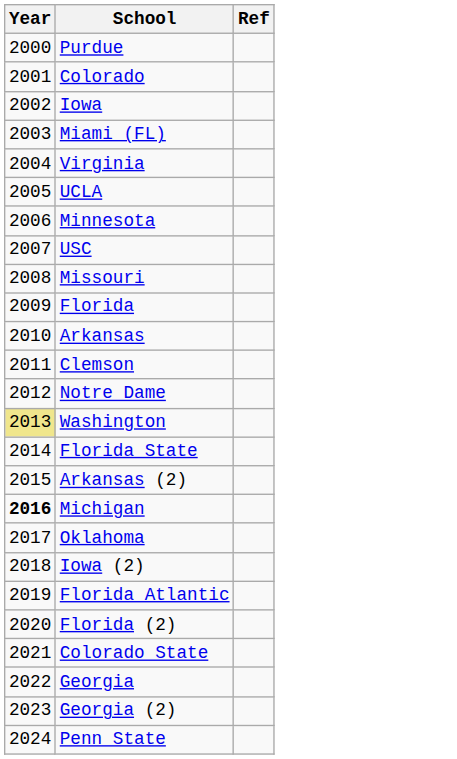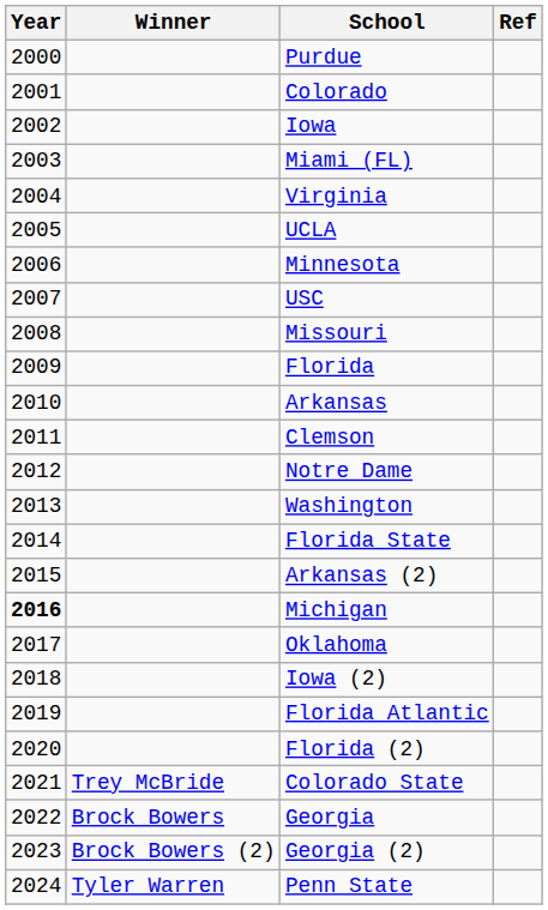+ column: Winner | Trey McBride | Brock Bowers | Brock Bowers (2) | Tyler Warren
Washington | Year: khaki background -> no background
